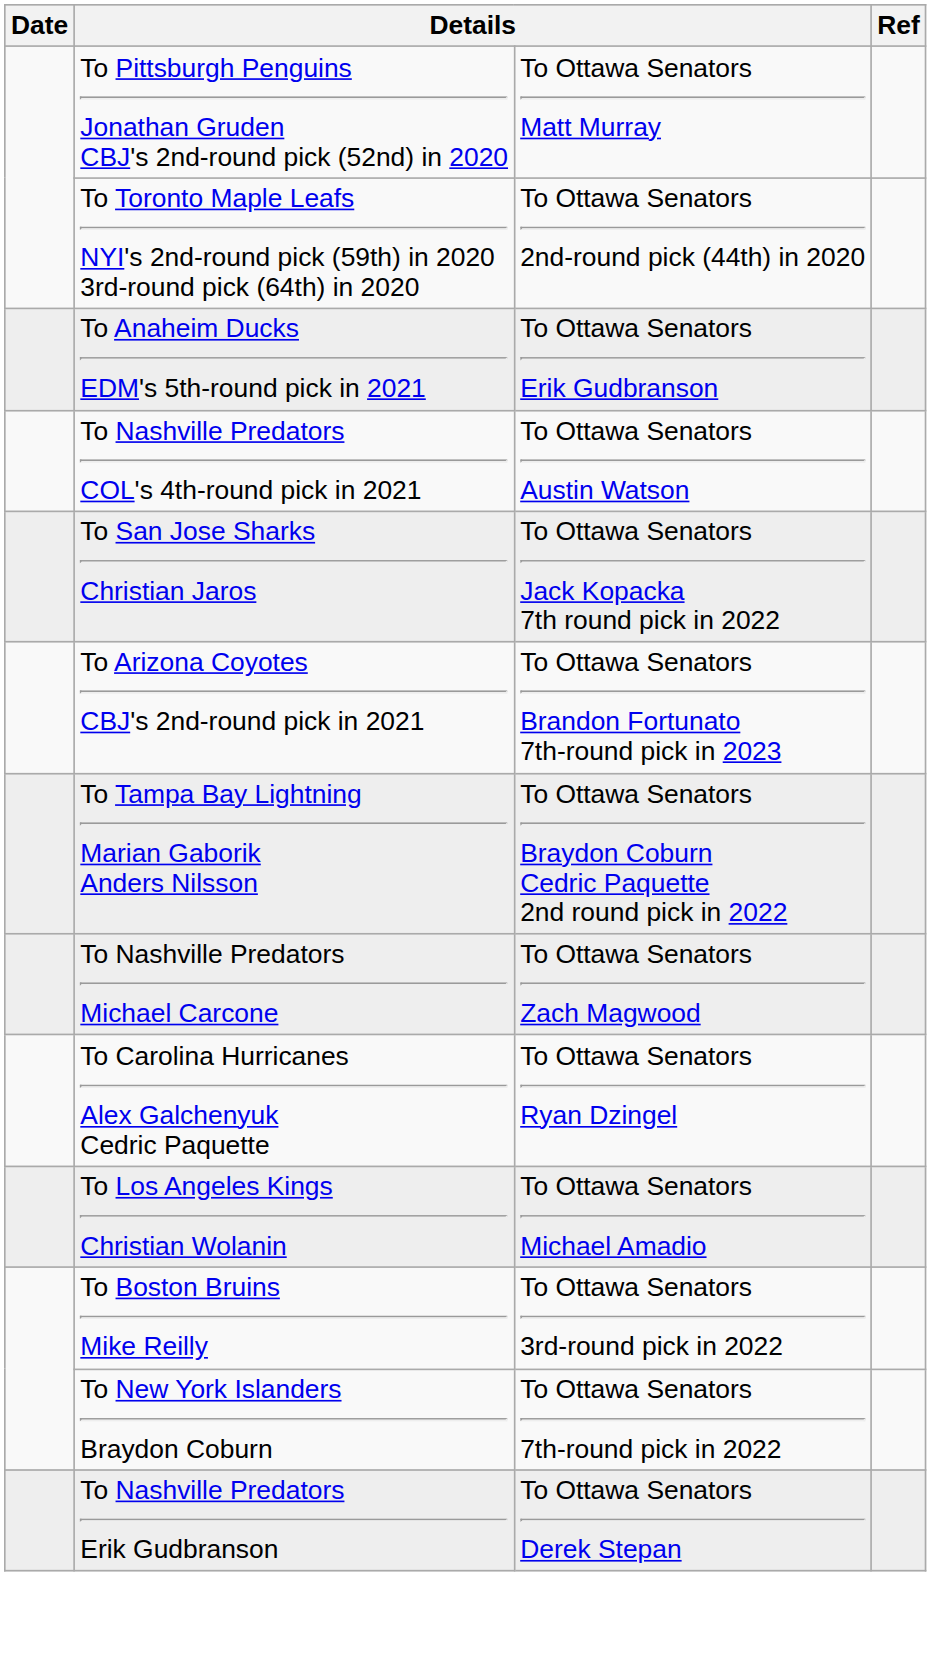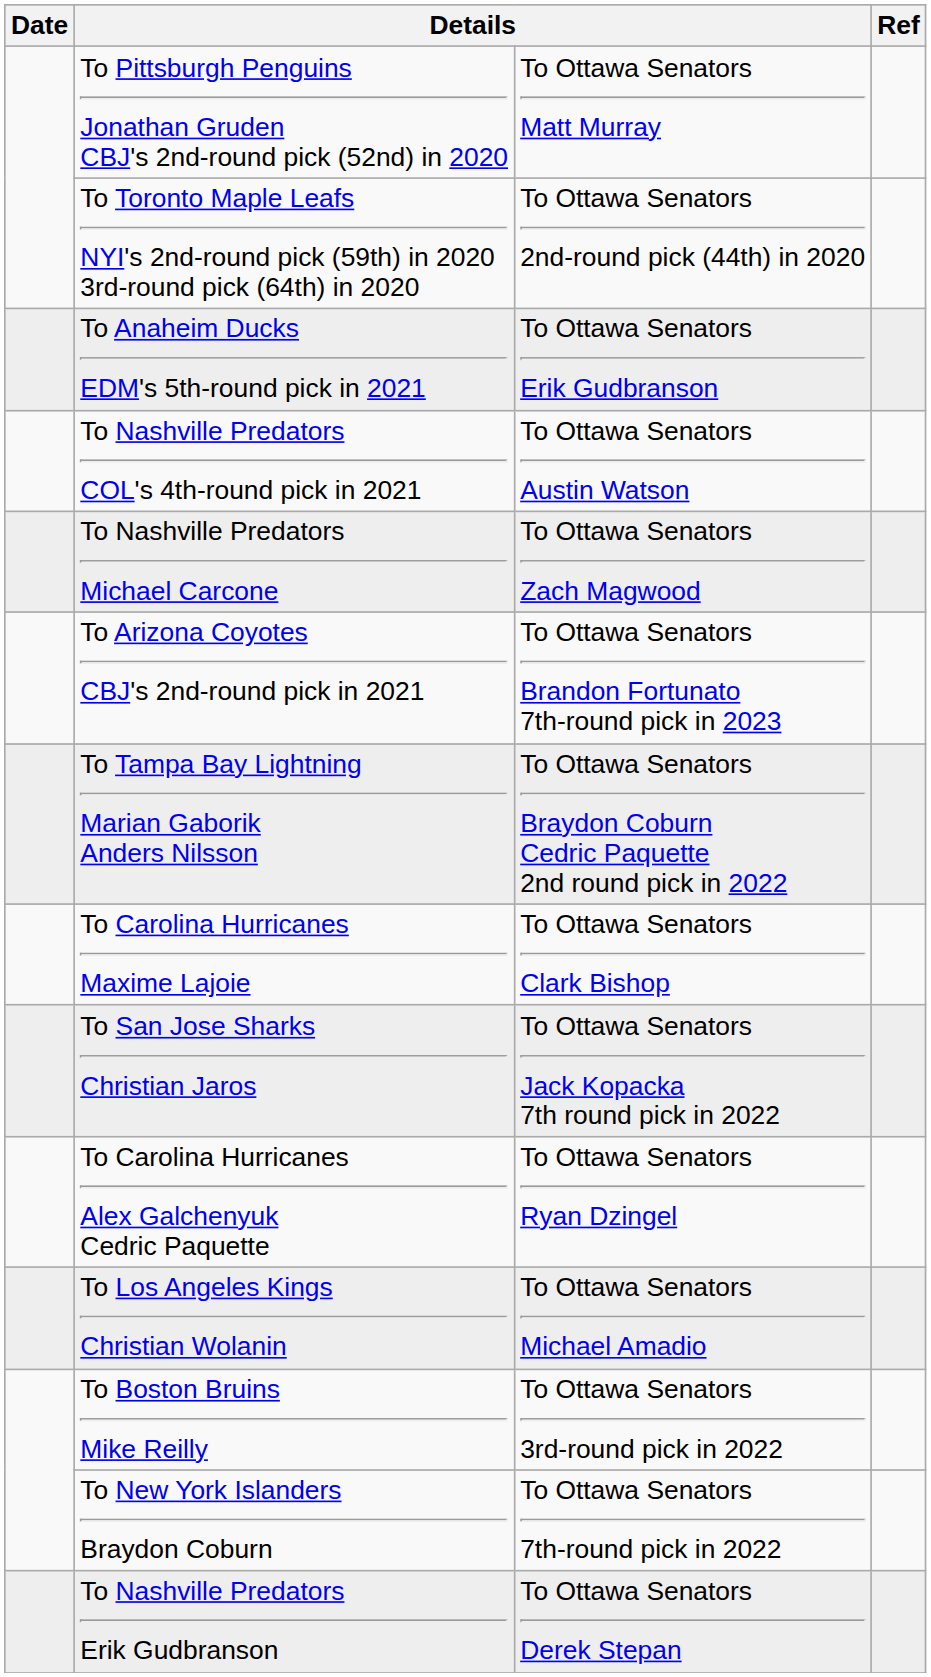rows swapped: To Nashville Predators Michael Carcone <-> To San Jose Sharks Christian Jaros
+ row: To Carolina Hurricanes Maxime Lajoie | To Ottawa Senators Clark Bishop
